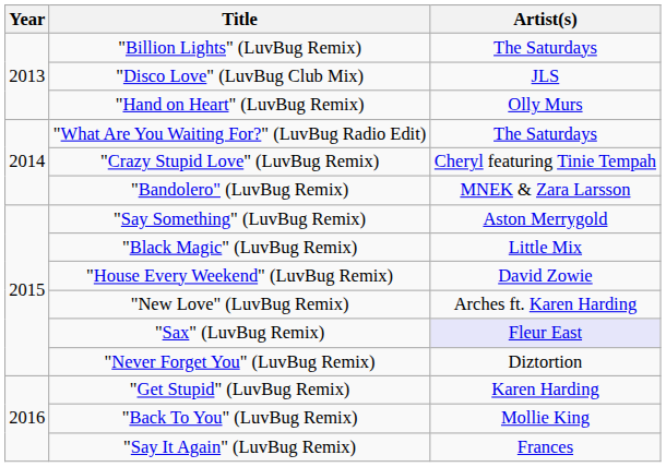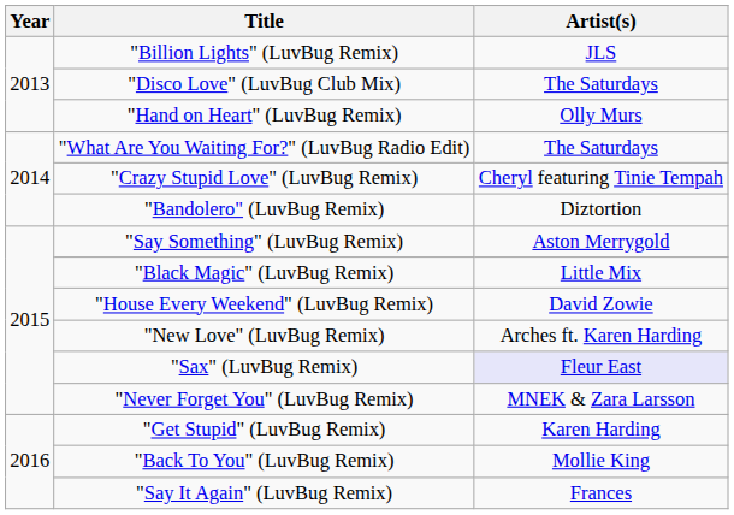"Billion Lights" (LuvBug Remix) | Artist(s): The Saturdays -> JLS
"Disco Love" (LuvBug Club Mix) | Artist(s): JLS -> The Saturdays
"Bandolero" (LuvBug Remix) | Artist(s): MNEK & Zara Larsson -> Diztortion
"Never Forget You" (LuvBug Remix) | Artist(s): Diztortion -> MNEK & Zara Larsson
